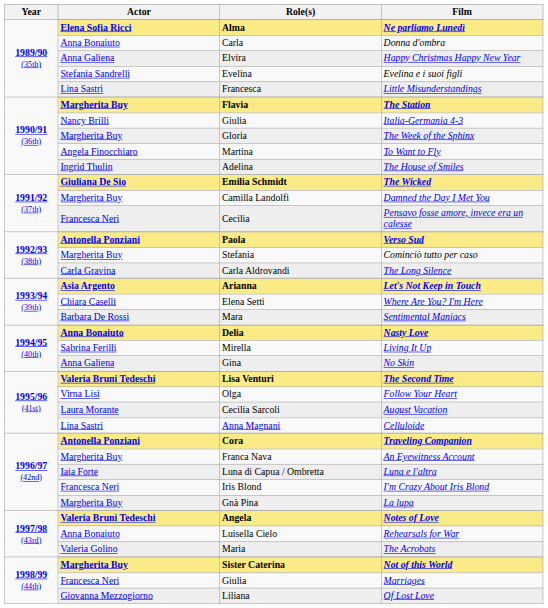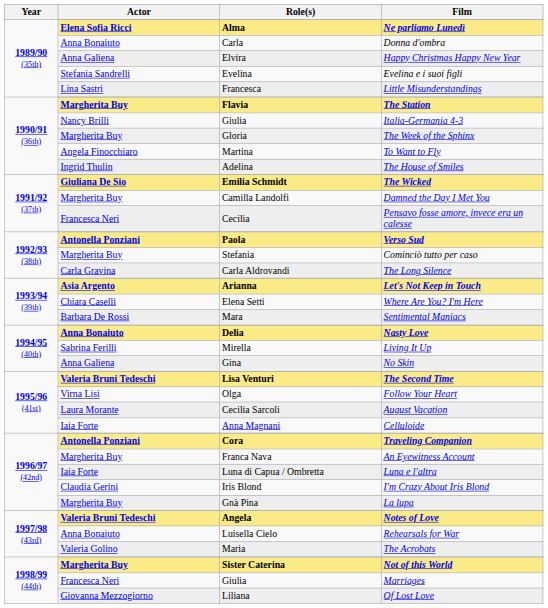Celluloide | Actor: Lina Sastri -> Iaia Forte
I'm Crazy About Iris Blond | Actor: Francesca Neri -> Claudia Gerini
